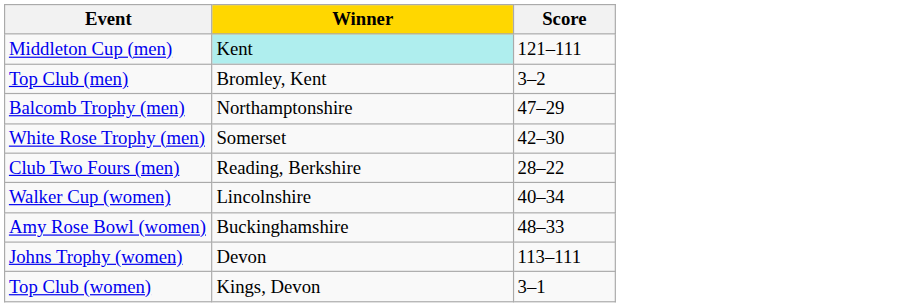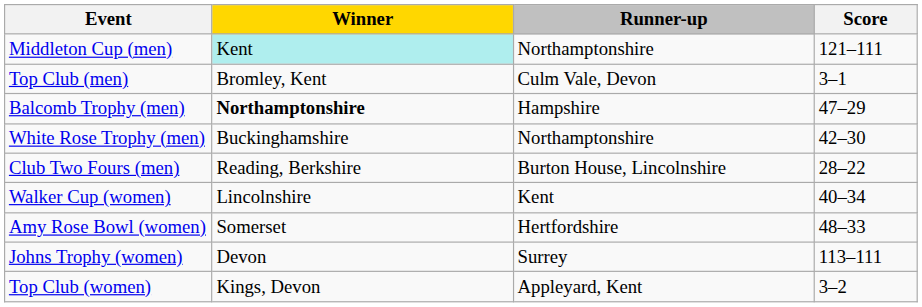+ column: Runner-up | Northamptonshire | Culm Vale, Devon | Hampshire | Northamptonshire | Burton House, Lincolnshire | Kent | Hertfordshire | Surrey | Appleyard, Kent
Top Club (men) | Score: 3–2 -> 3–1
Balcomb Trophy (men) | Winner: normal -> bold
White Rose Trophy (men) | Winner: Somerset -> Buckinghamshire
Amy Rose Bowl (women) | Winner: Buckinghamshire -> Somerset
Top Club (women) | Score: 3–1 -> 3–2
